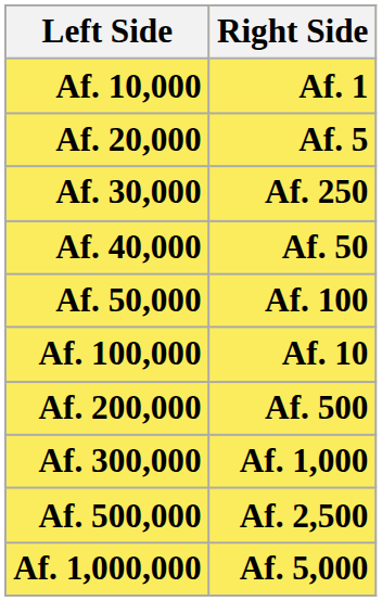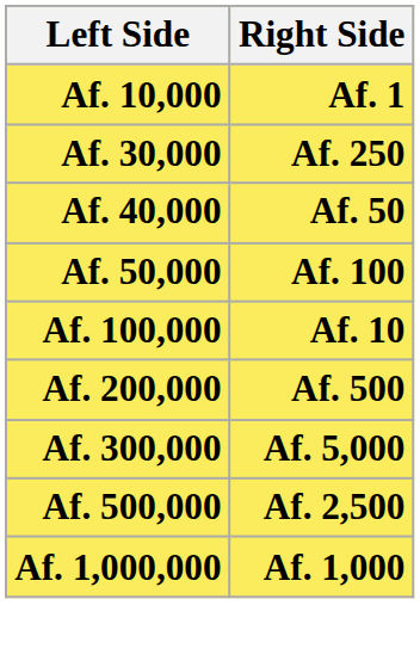- row: Af. 20,000 | Af. 5
Af. 300,000 | Right Side: Af. 1,000 -> Af. 5,000
Af. 1,000,000 | Right Side: Af. 5,000 -> Af. 1,000
